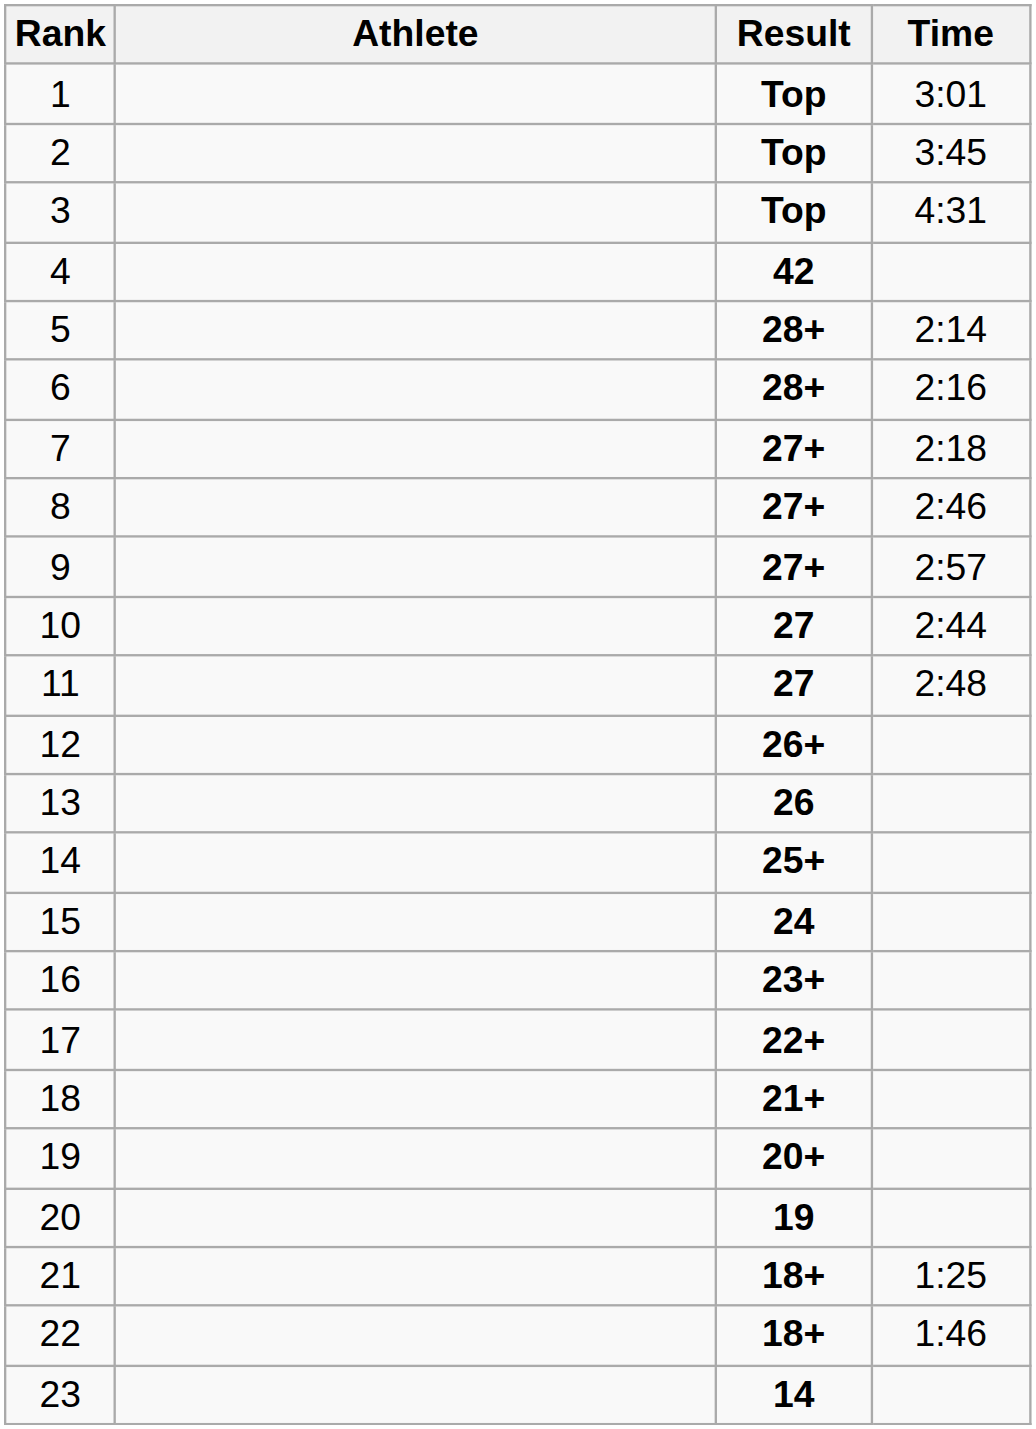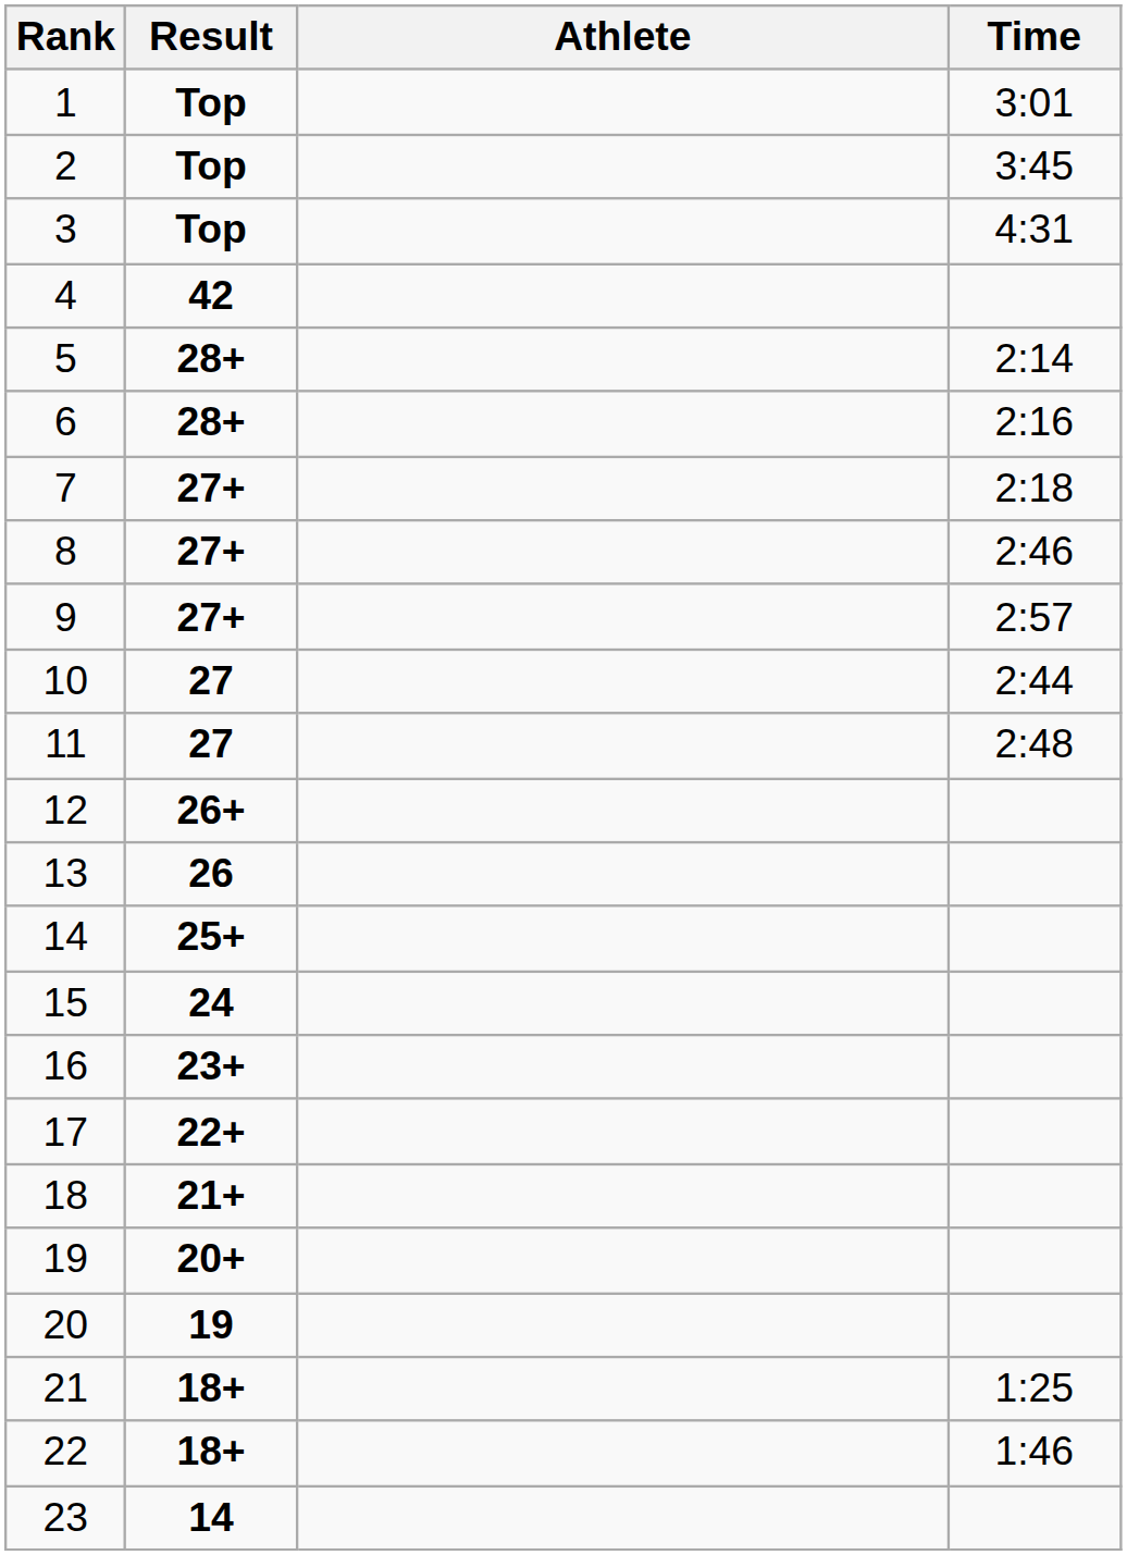columns swapped: Athlete <-> Result
